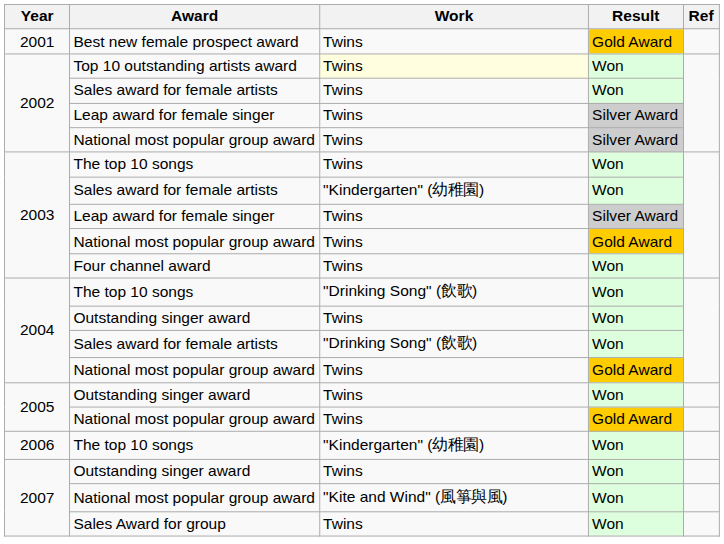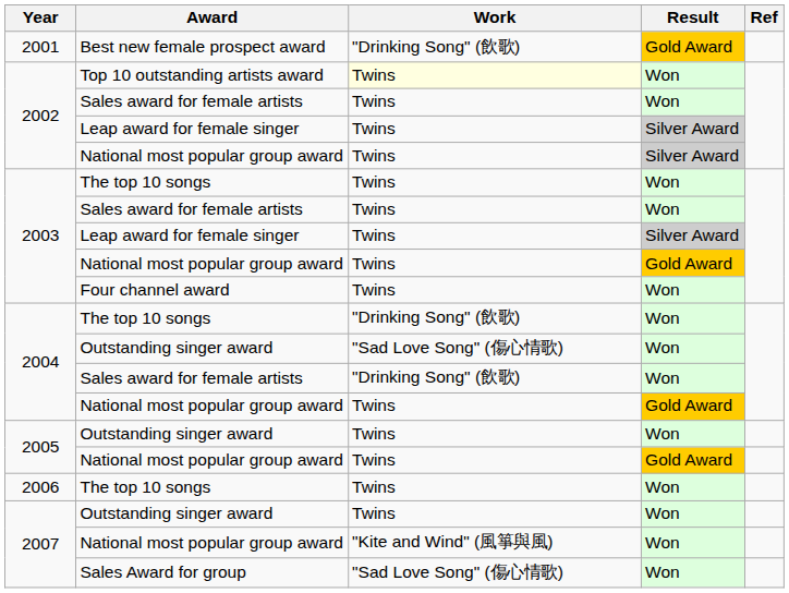Best new female prospect award | Work: Twins -> "Drinking Song" (飲歌)
2003 / Sales award for female artists | Work: "Kindergarten" (幼稚園) -> Twins
2004 / Outstanding singer award | Work: Twins -> "Sad Love Song" (傷心情歌)
2006 / The top 10 songs | Work: "Kindergarten" (幼稚園) -> Twins
Sales Award for group | Work: Twins -> "Sad Love Song" (傷心情歌)
